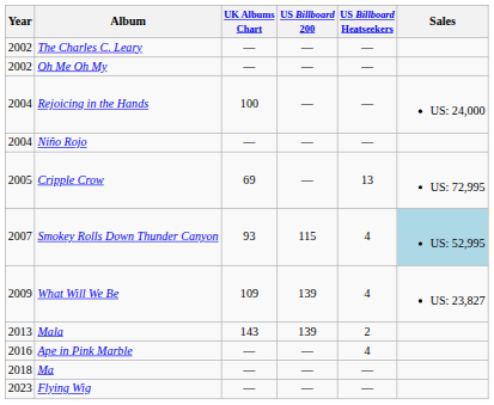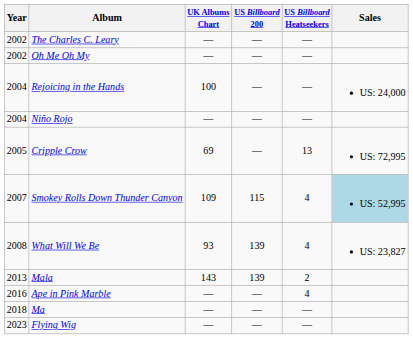Smokey Rolls Down Thunder Canyon | UK Albums Chart: 93 -> 109
What Will We Be | Year: 2009 -> 2008
What Will We Be | UK Albums Chart: 109 -> 93
